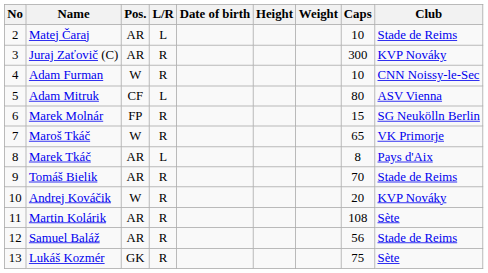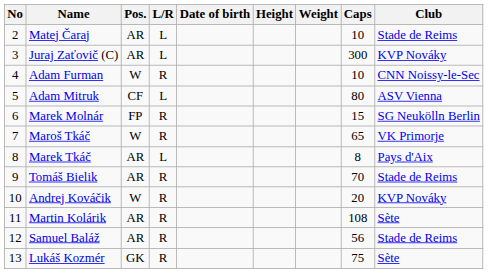Juraj Zaťovič (C) | L/R: R -> L
